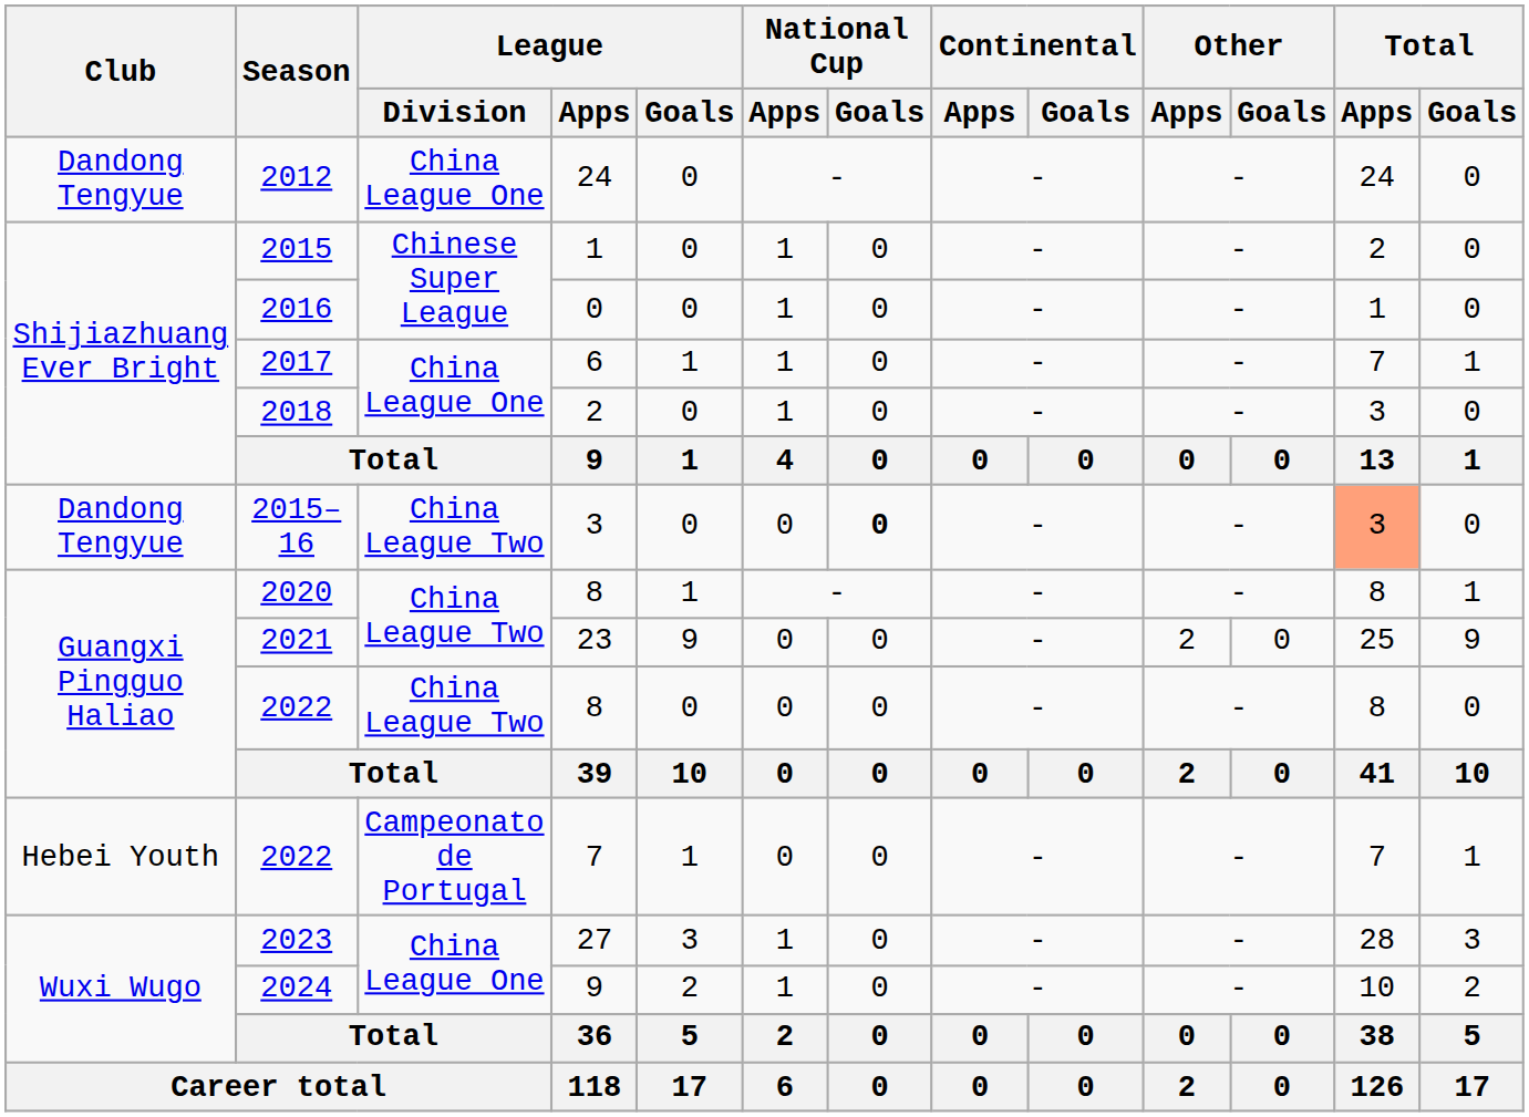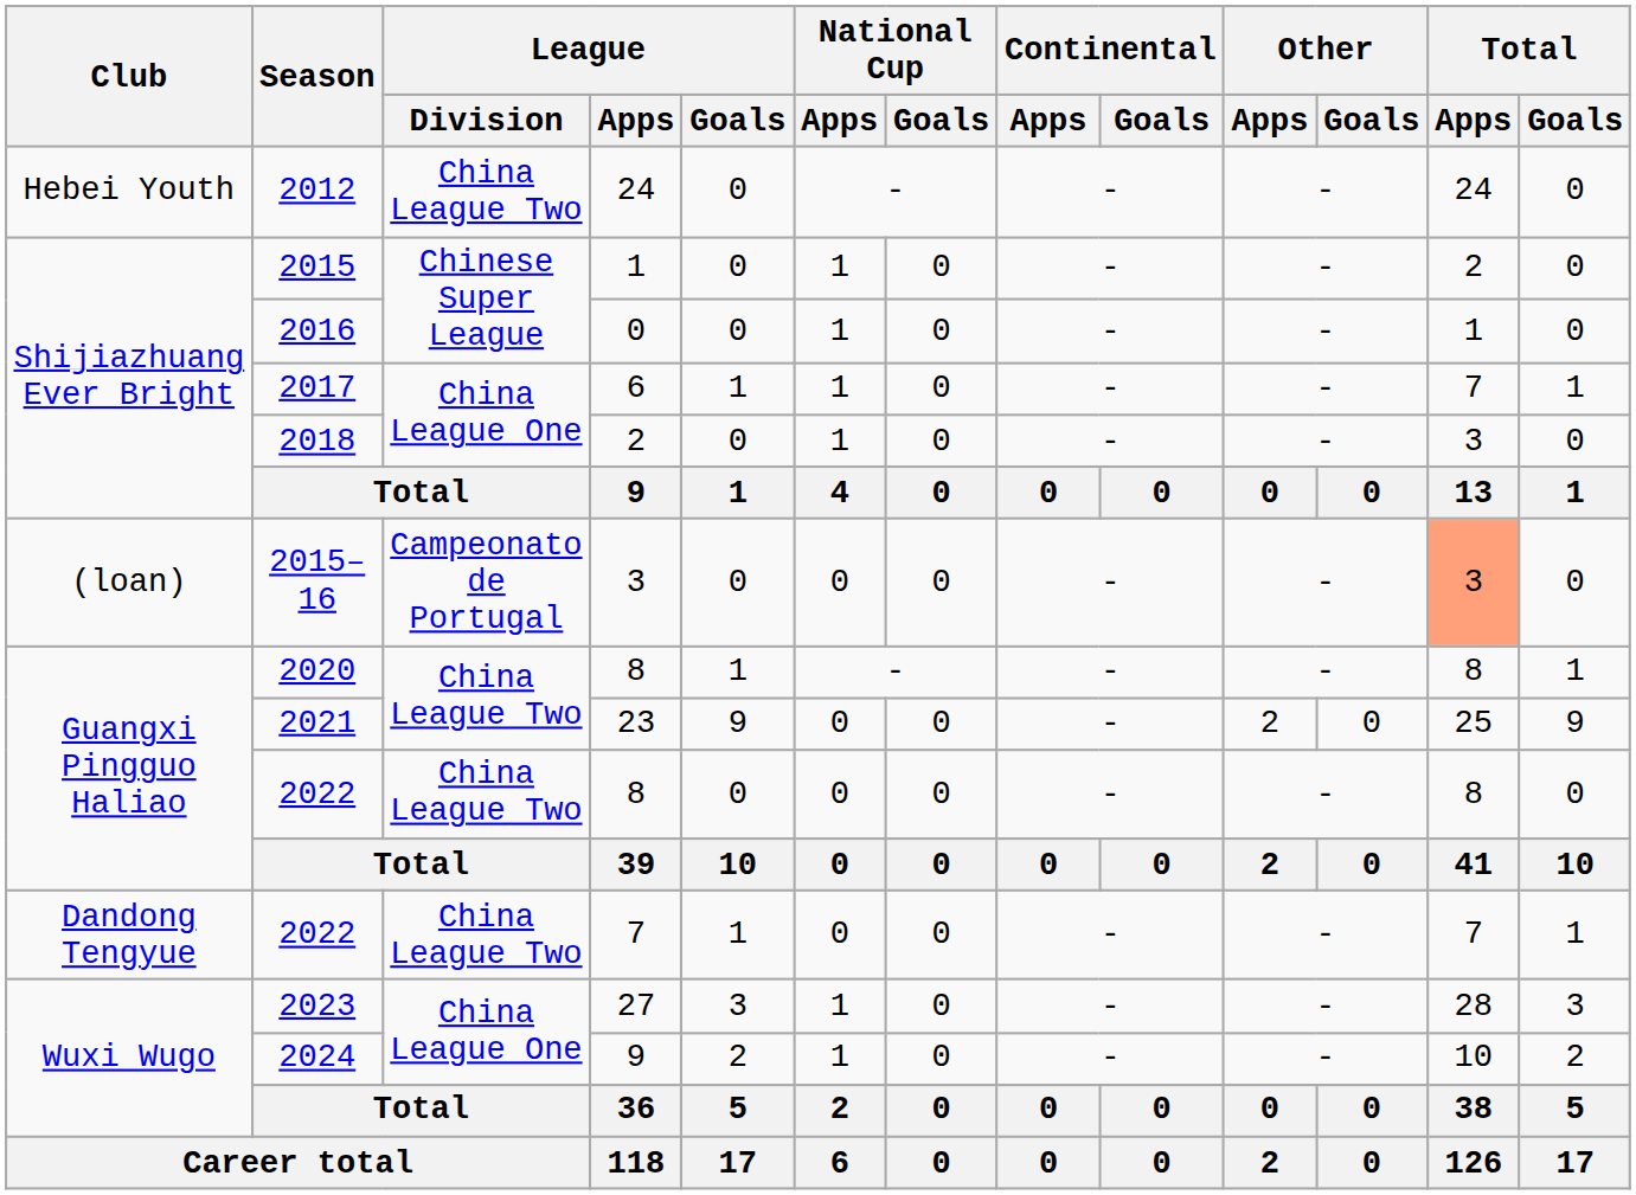2012 | Club: Dandong Tengyue -> Hebei Youth
2012 | League / Division: China League One -> China League Two
2015–16 | Club: Dandong Tengyue -> (loan)
2015–16 | League / Division: China League Two -> Campeonato de Portugal
2015–16 | National Cup / Goals: bold -> normal
2022 / 7 | Club: Hebei Youth -> Dandong Tengyue
2022 / 7 | League / Division: Campeonato de Portugal -> China League Two
